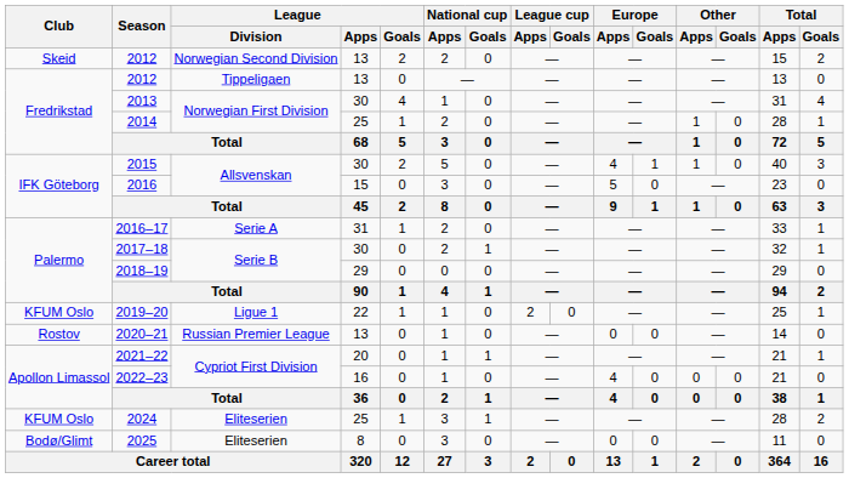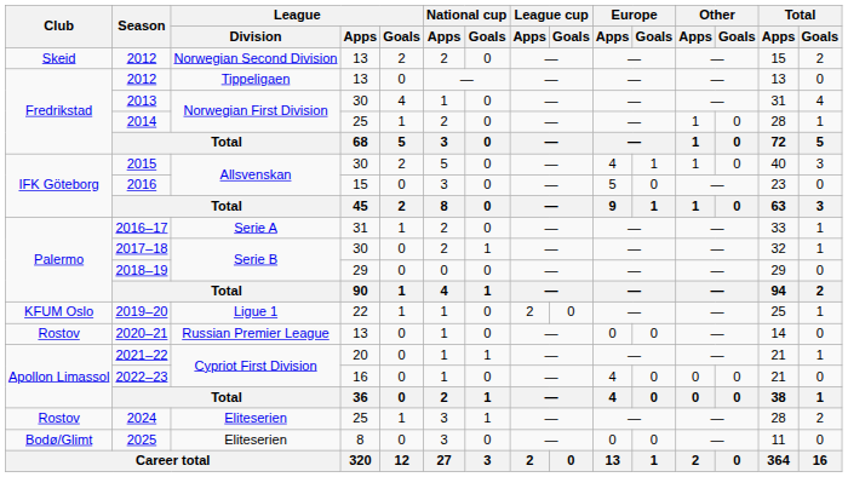2024 | Club: KFUM Oslo -> Rostov
